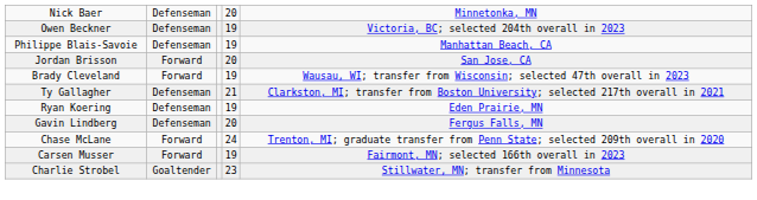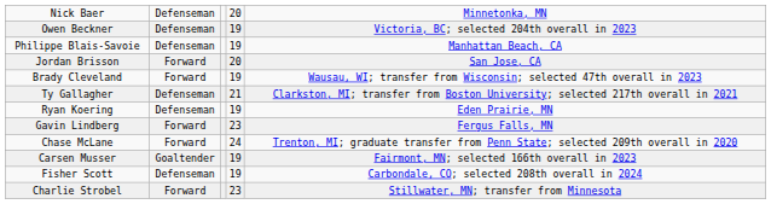Gavin Lindberg | column 2: Defenseman -> Forward
Gavin Lindberg | column 4: 20 -> 23
Carsen Musser | column 2: Forward -> Goaltender
+ row: Fisher Scott | Defenseman | 19 | Carbondale, CO; selected 208th overall in 2024
Charlie Strobel | column 2: Goaltender -> Forward
